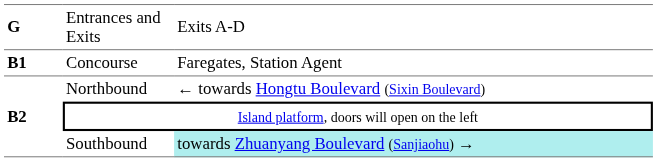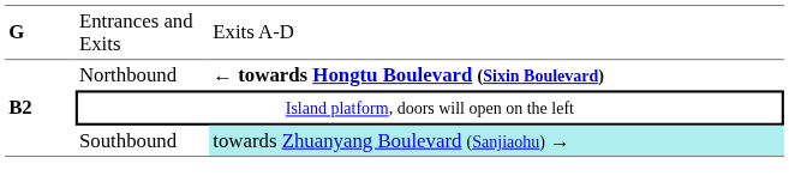- row: B1 | Concourse | Faregates, Station Agent
Northbound | column 3: normal -> bold
